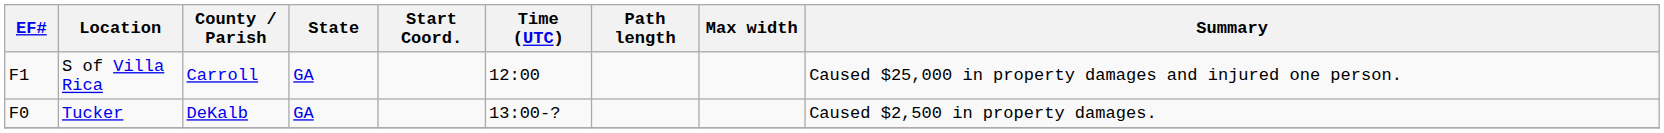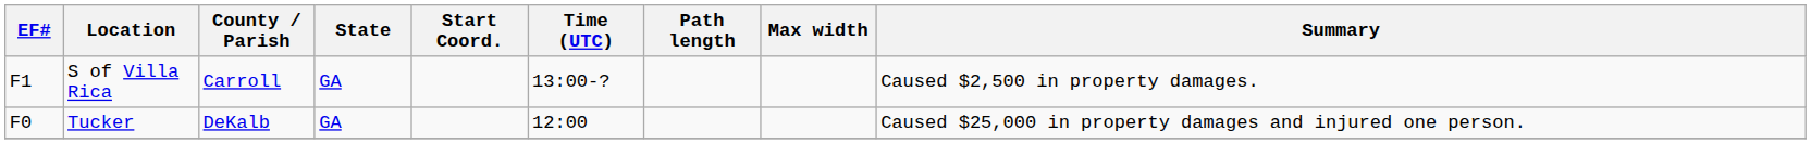S of Villa Rica | Time (UTC): 12:00 -> 13:00-?
S of Villa Rica | Summary: Caused $25,000 in property damages and injured one person. -> Caused $2,500 in property damages.
Tucker | Time (UTC): 13:00-? -> 12:00
Tucker | Summary: Caused $2,500 in property damages. -> Caused $25,000 in property damages and injured one person.
